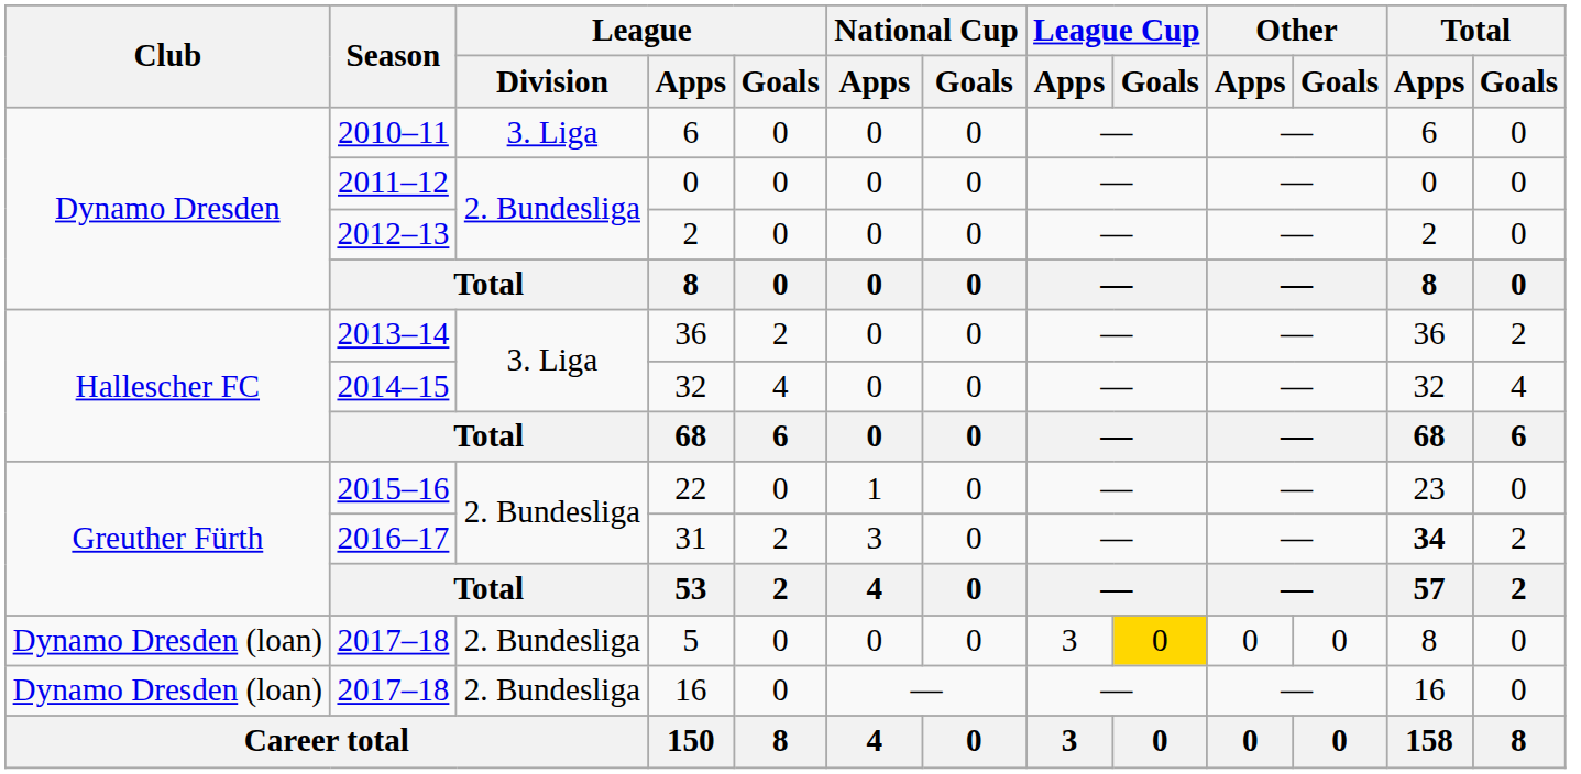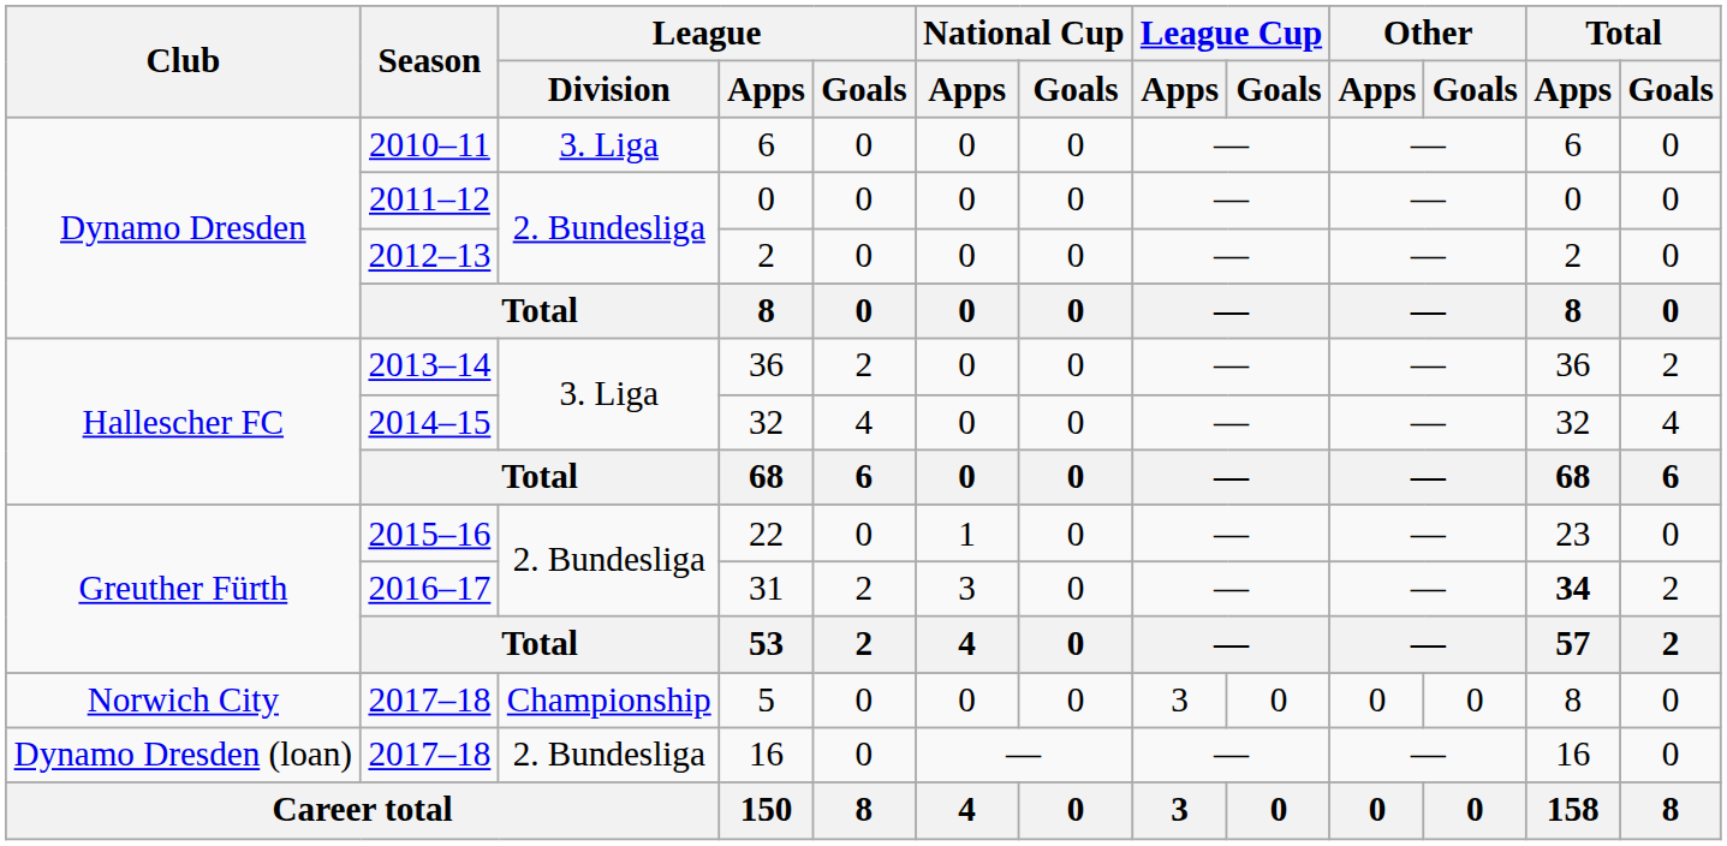5 | Club: Dynamo Dresden (loan) -> Norwich City
5 | League / Division: 2. Bundesliga -> Championship
5 | League Cup / Goals: gold background -> no background
